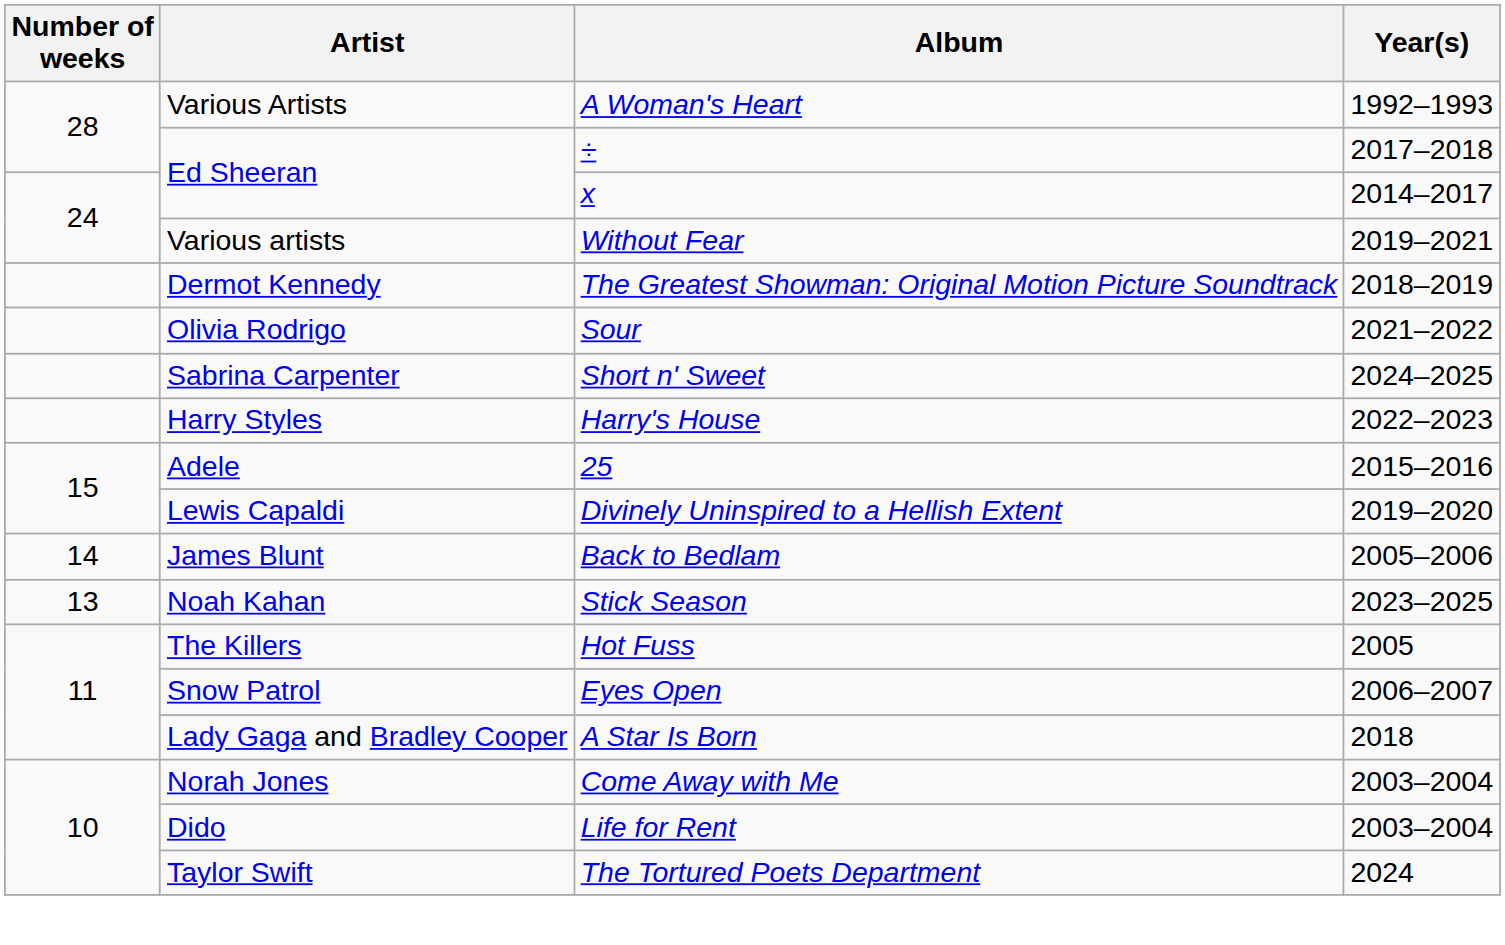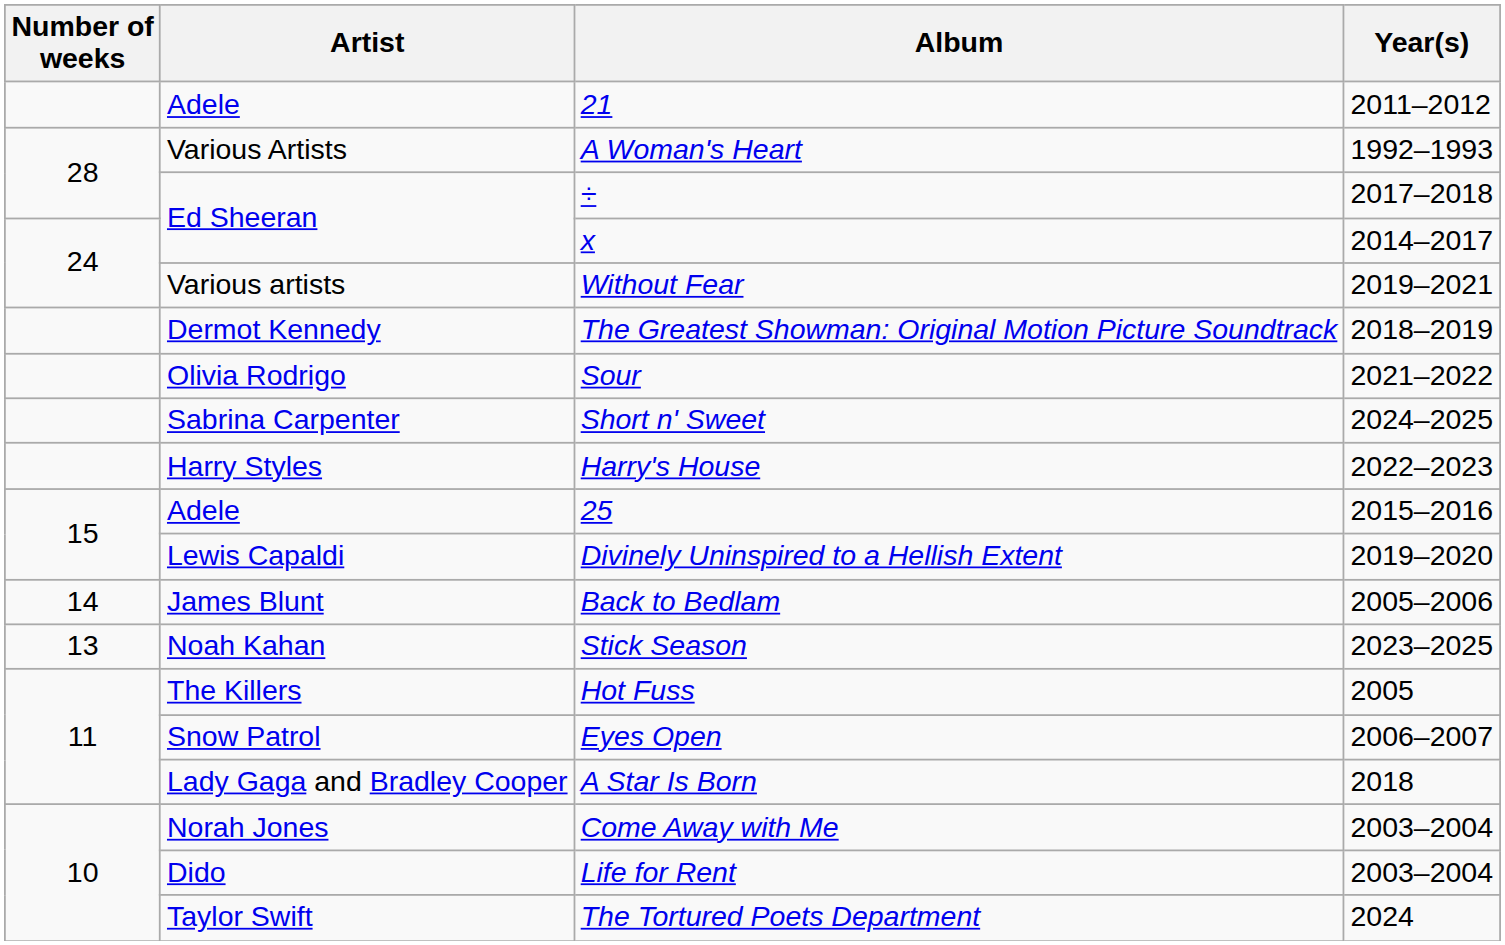+ row: Adele | 21 | 2011–2012
